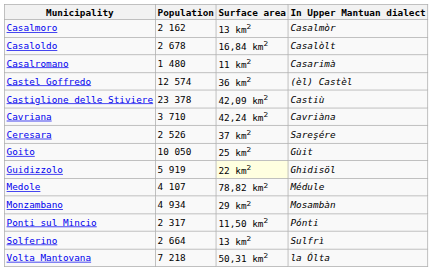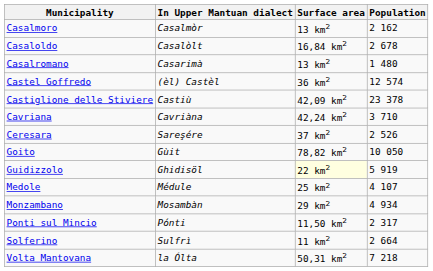columns swapped: In Upper Mantuan dialect <-> Population
Casalromano | Surface area: 11 km2 -> 13 km2
Goito | Surface area: 25 km2 -> 78,82 km2
Medole | Surface area: 78,82 km2 -> 25 km2
Solferino | Surface area: 13 km2 -> 11 km2
